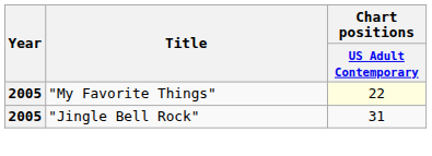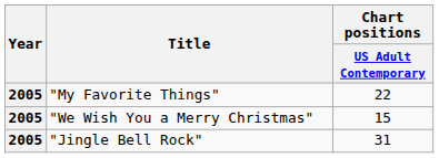"My Favorite Things" | Chart positions / US Adult Contemporary: lightyellow background -> no background
+ row: 2005 | "We Wish You a Merry Christmas" | 15
